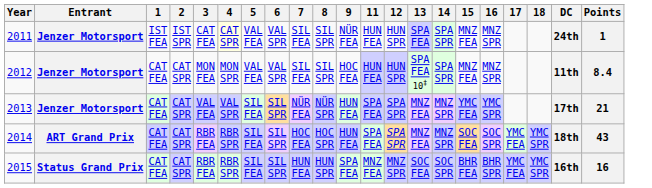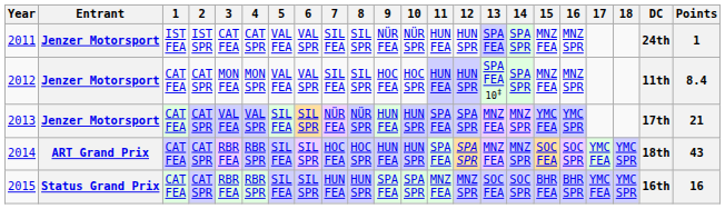+ column: 10 | NÜR SPR | HOC SPR | HUN SPR | HUN SPR | SPA SPR
2011 | 4: lightyellow background -> no background
